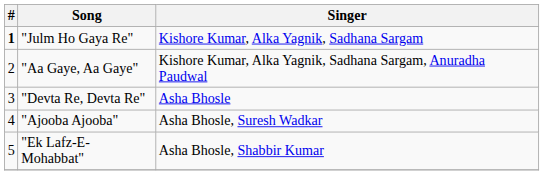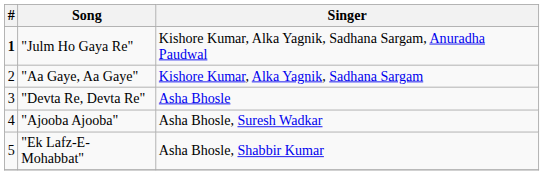"Julm Ho Gaya Re" | Singer: Kishore Kumar, Alka Yagnik, Sadhana Sargam -> Kishore Kumar, Alka Yagnik, Sadhana Sargam, Anuradha Paudwal
"Aa Gaye, Aa Gaye" | Singer: Kishore Kumar, Alka Yagnik, Sadhana Sargam, Anuradha Paudwal -> Kishore Kumar, Alka Yagnik, Sadhana Sargam
